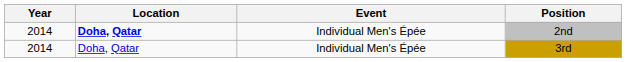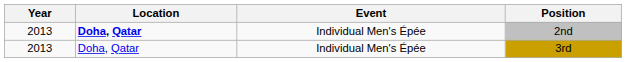2nd | Year: 2014 -> 2013
3rd | Year: 2014 -> 2013
